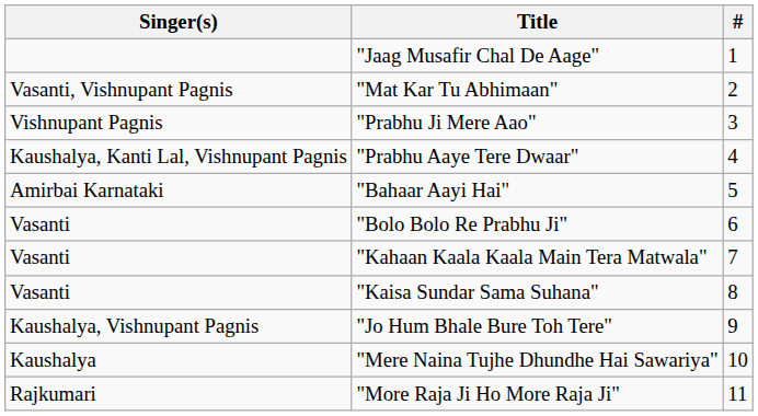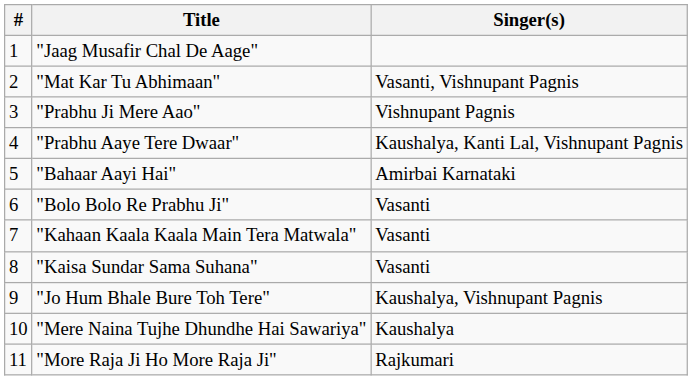columns swapped: # <-> Singer(s)
